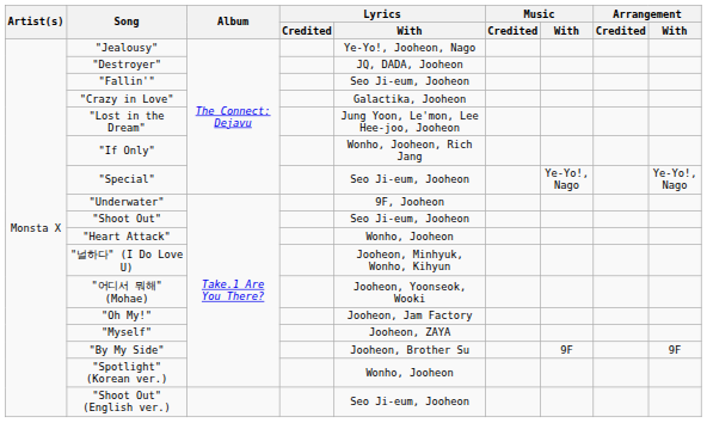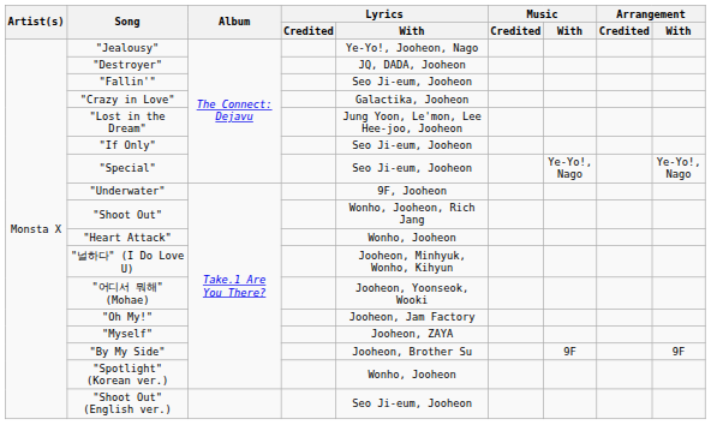"If Only" | Lyrics / With: Wonho, Jooheon, Rich Jang -> Seo Ji-eum, Jooheon
"Shoot Out" | Lyrics / With: Seo Ji-eum, Jooheon -> Wonho, Jooheon, Rich Jang
